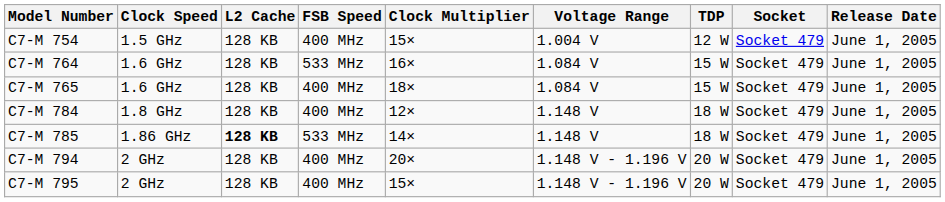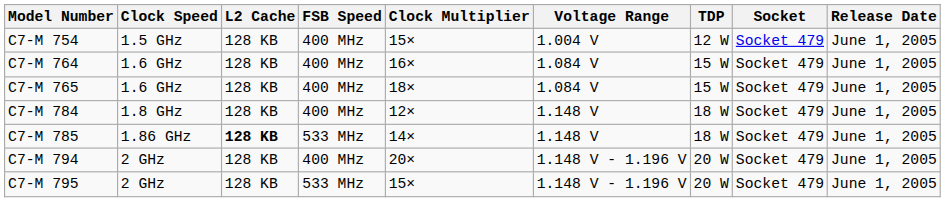C7-M 764 | FSB Speed: 533 MHz -> 400 MHz
C7-M 795 | FSB Speed: 400 MHz -> 533 MHz
